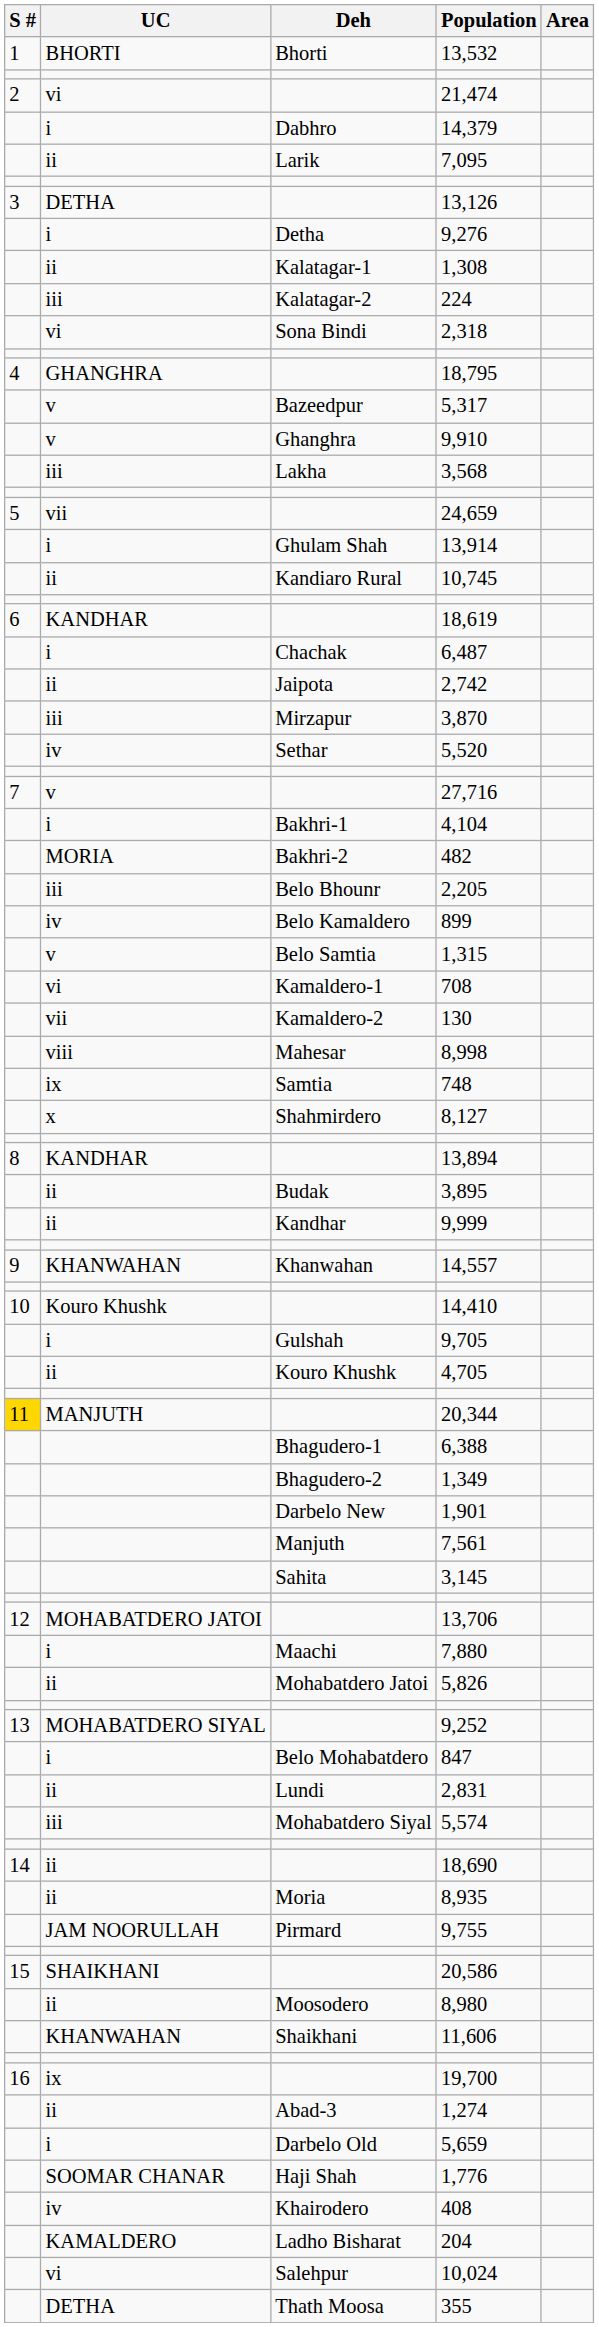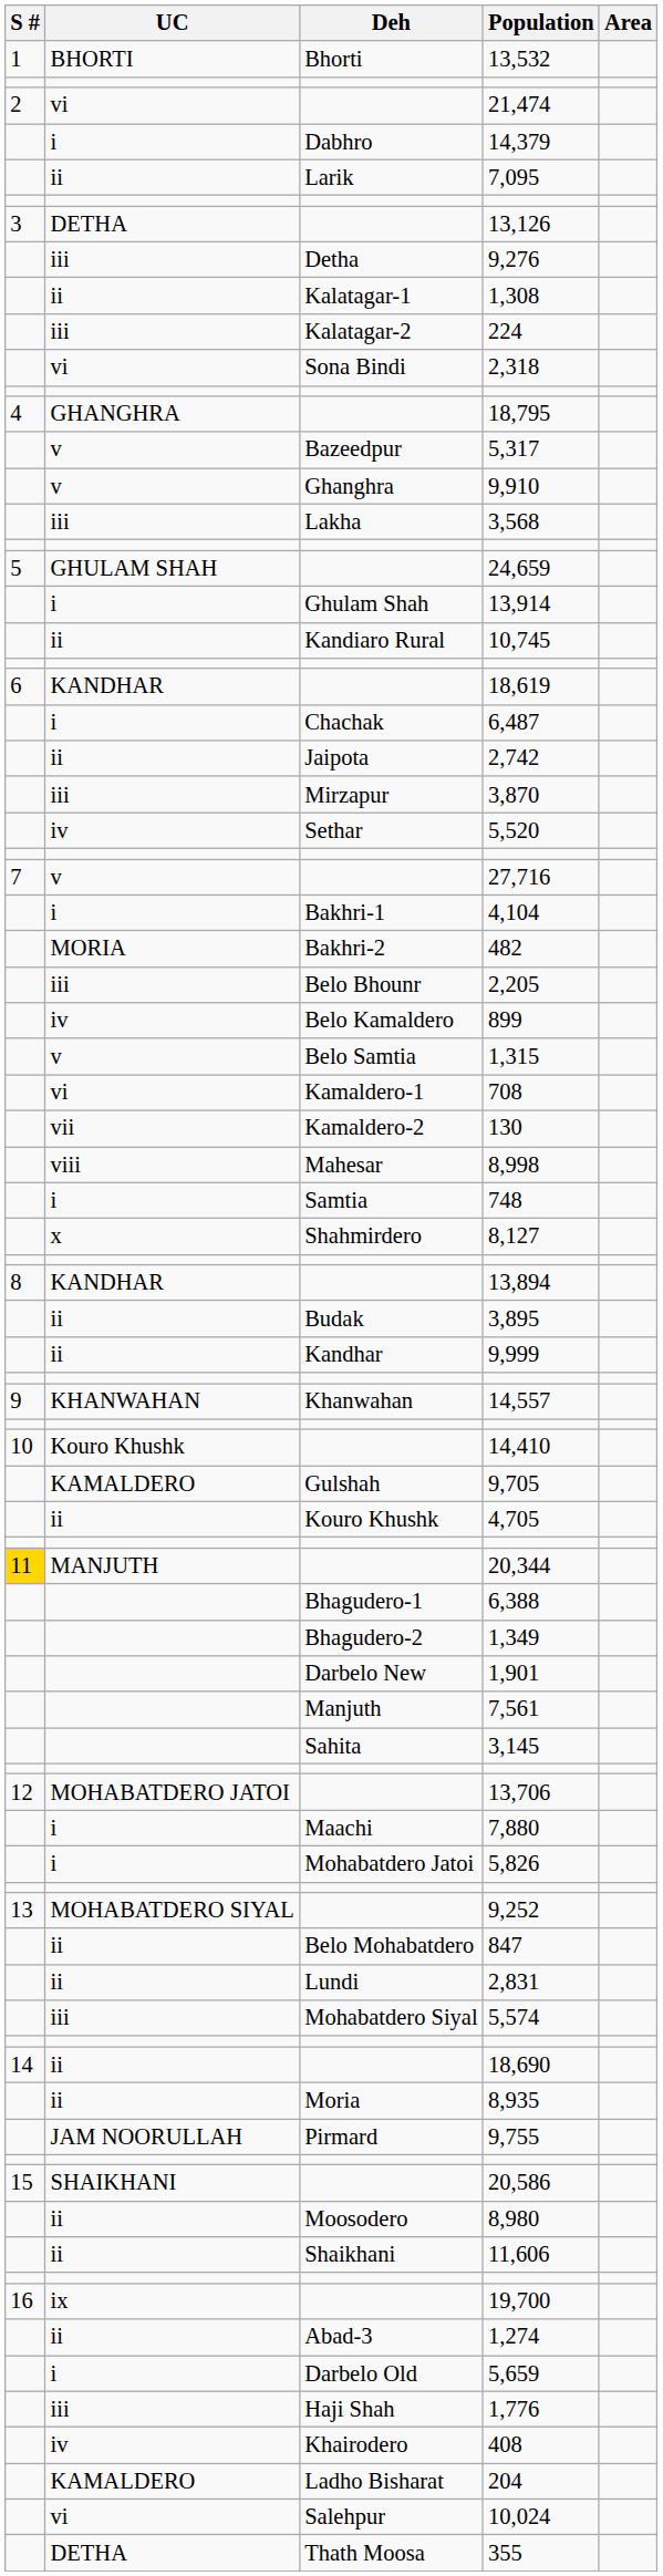9,276 | UC: i -> iii
24,659 | UC: vii -> GHULAM SHAH
748 | UC: ix -> i
9,705 | UC: i -> KAMALDERO
5,826 | UC: ii -> i
847 | UC: i -> ii
11,606 | UC: KHANWAHAN -> ii
1,776 | UC: SOOMAR CHANAR -> iii
